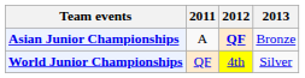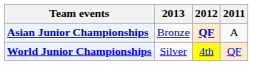columns swapped: 2011 <-> 2013
